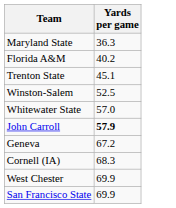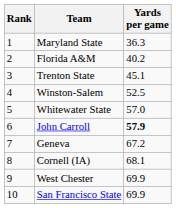+ column: Rank | 1 | 2 | 3 | 4 | 5 | 6 | 7 | 8 | 9 | 10
Cornell (IA) | Yards per game: 68.3 -> 68.1
